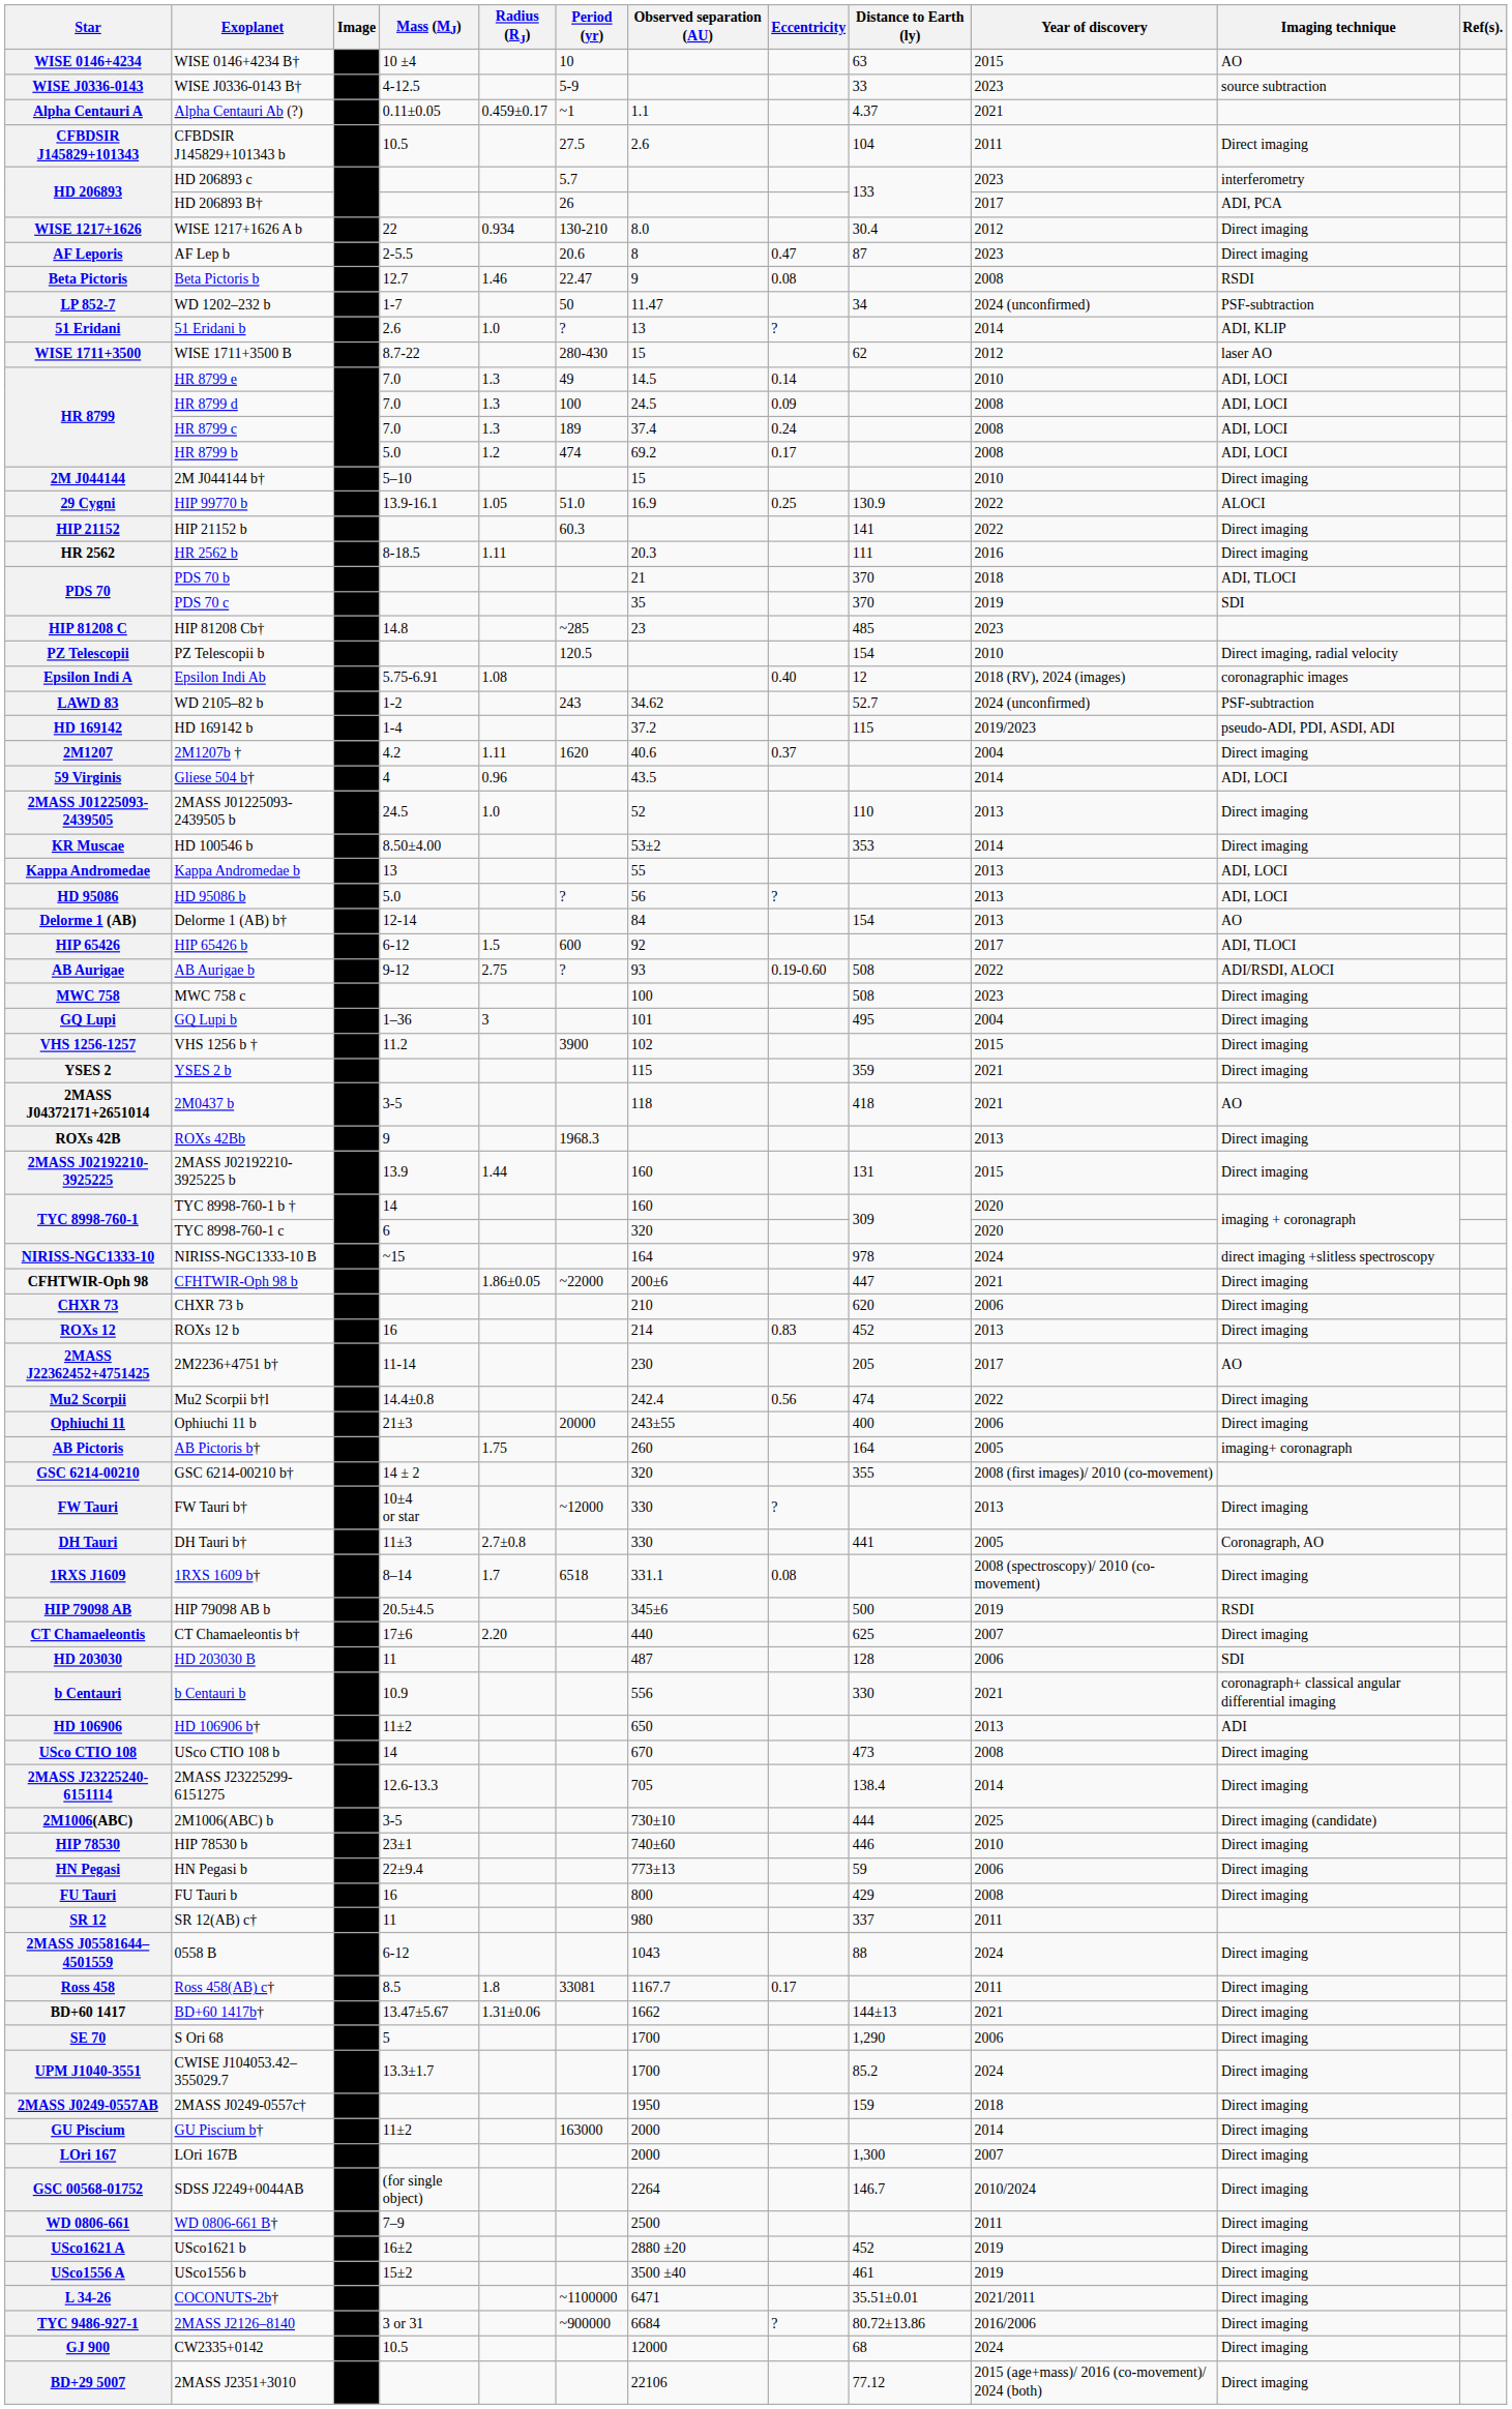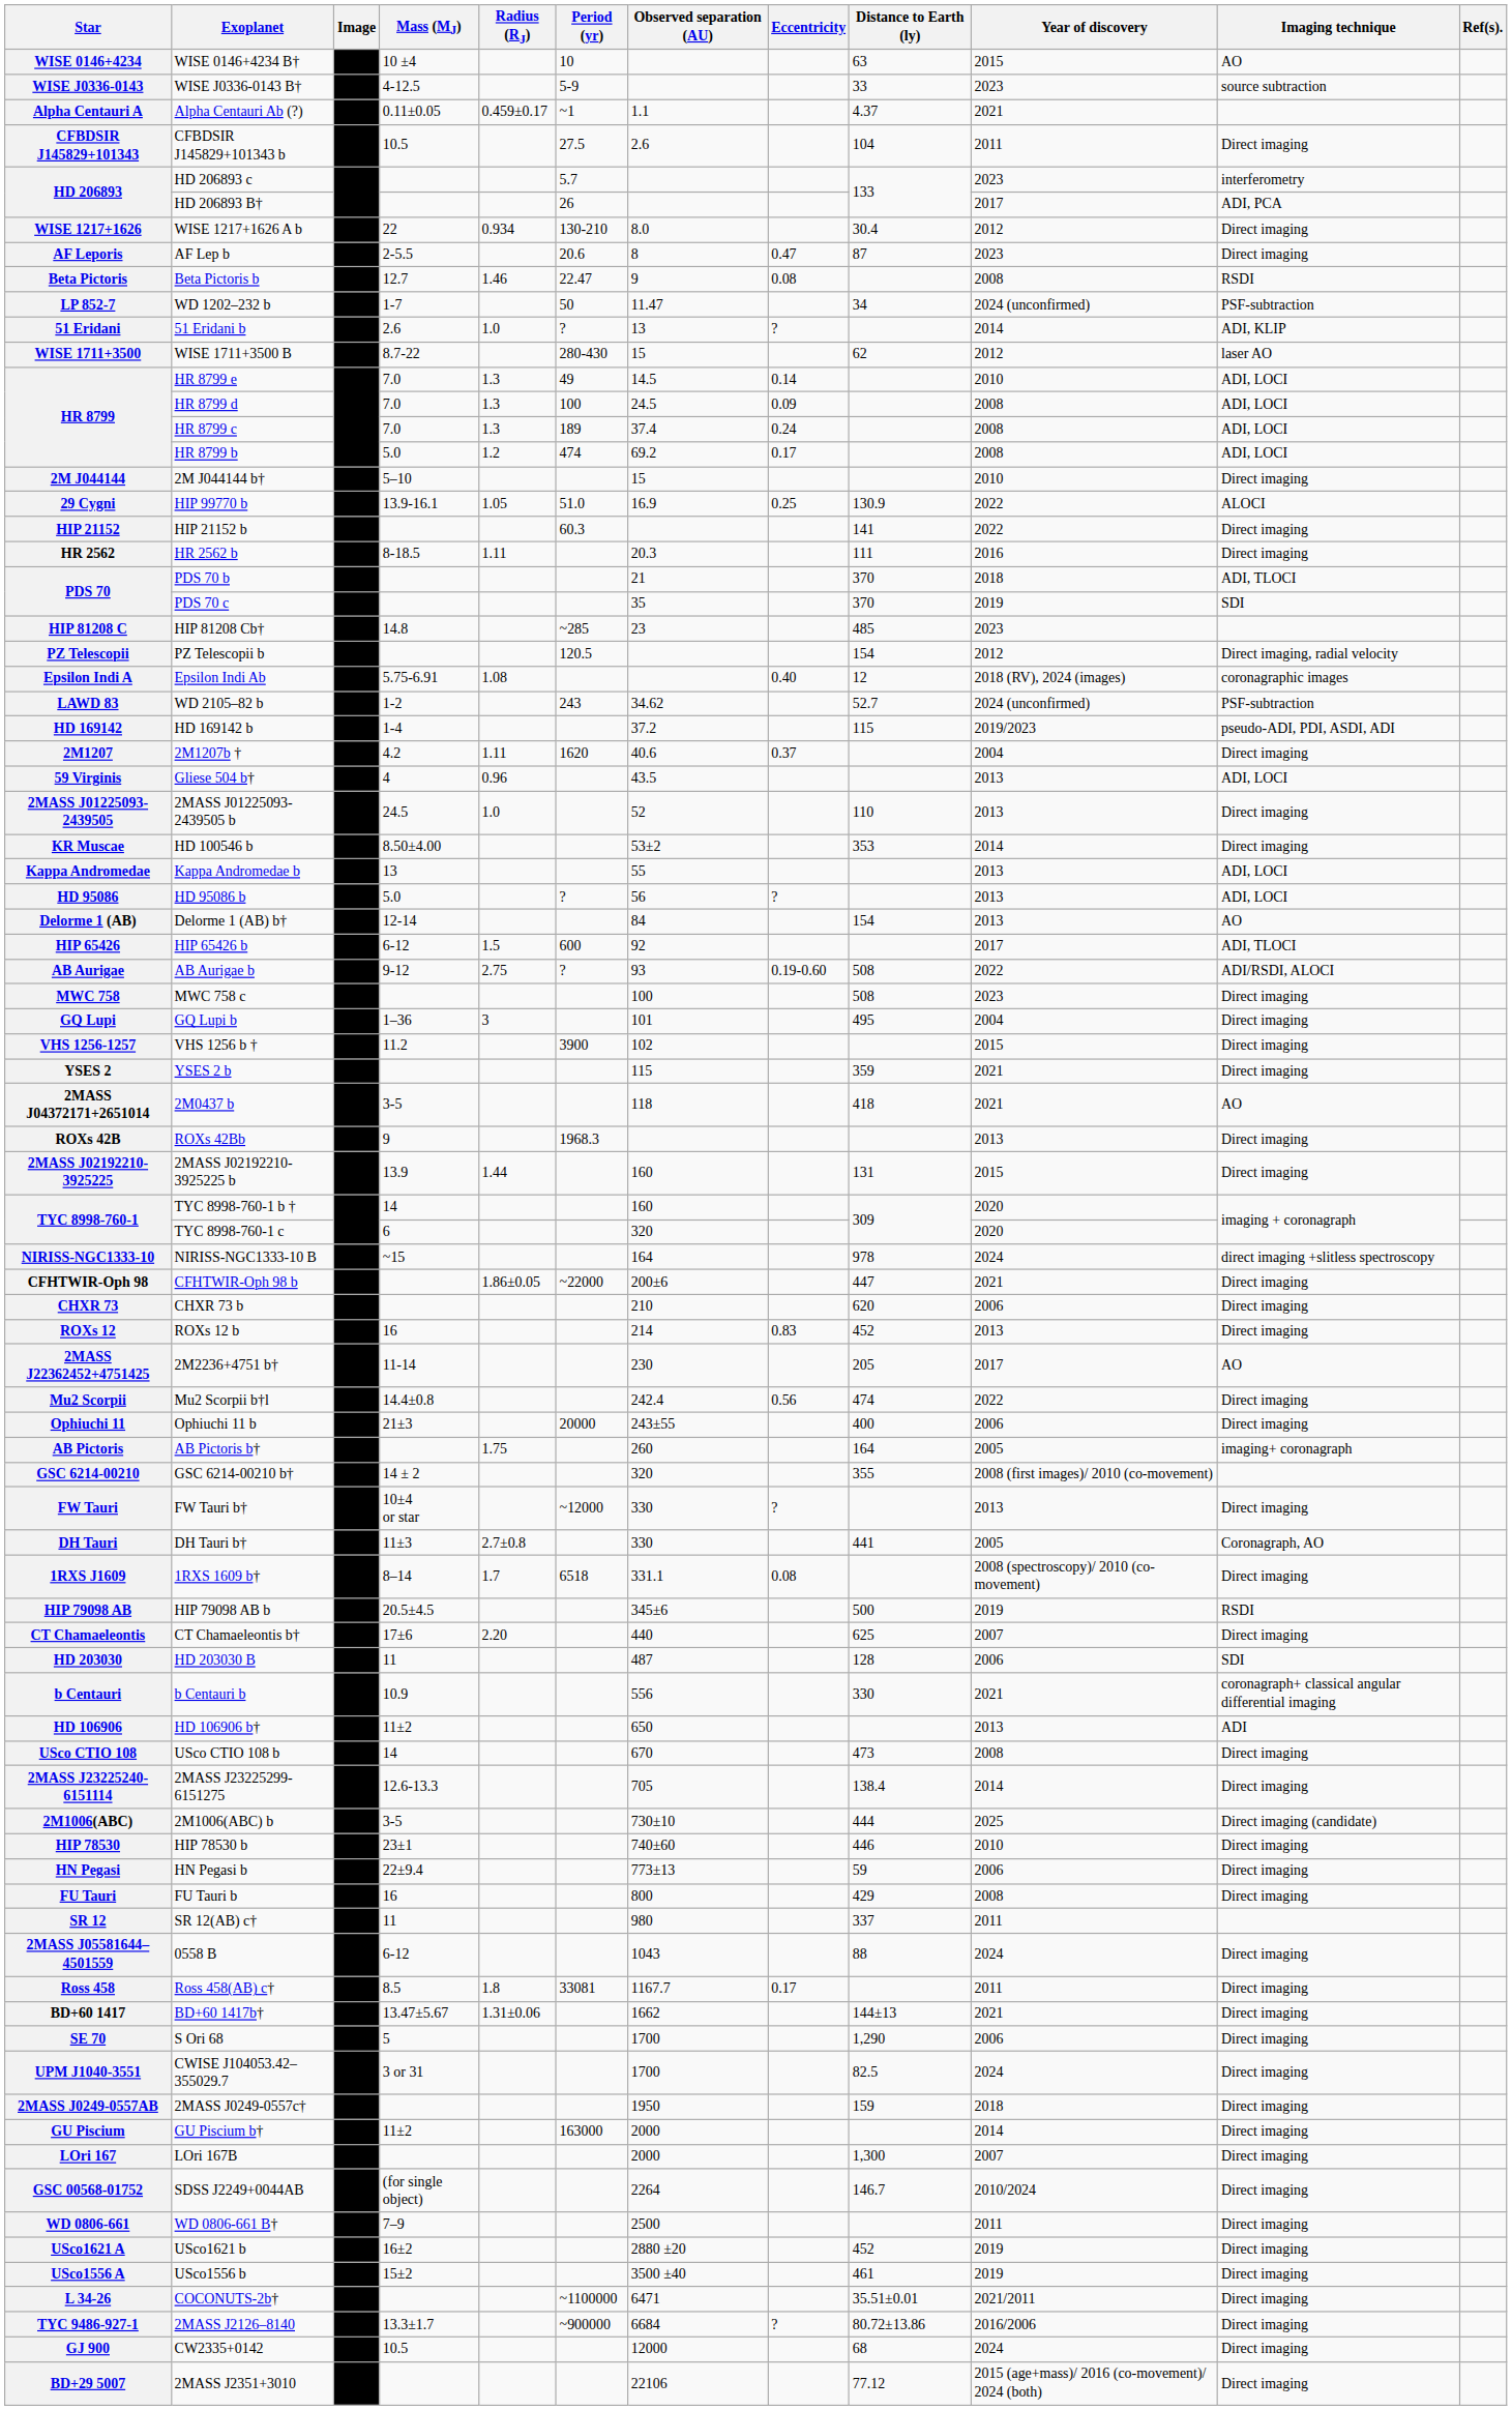PZ Telescopii | Year of discovery: 2010 -> 2012
59 Virginis | Year of discovery: 2014 -> 2013
UPM J1040-3551 | Mass (MJ): 13.3±1.7 -> 3 or 31
UPM J1040-3551 | Distance to Earth (ly): 85.2 -> 82.5
TYC 9486-927-1 | Mass (MJ): 3 or 31 -> 13.3±1.7
